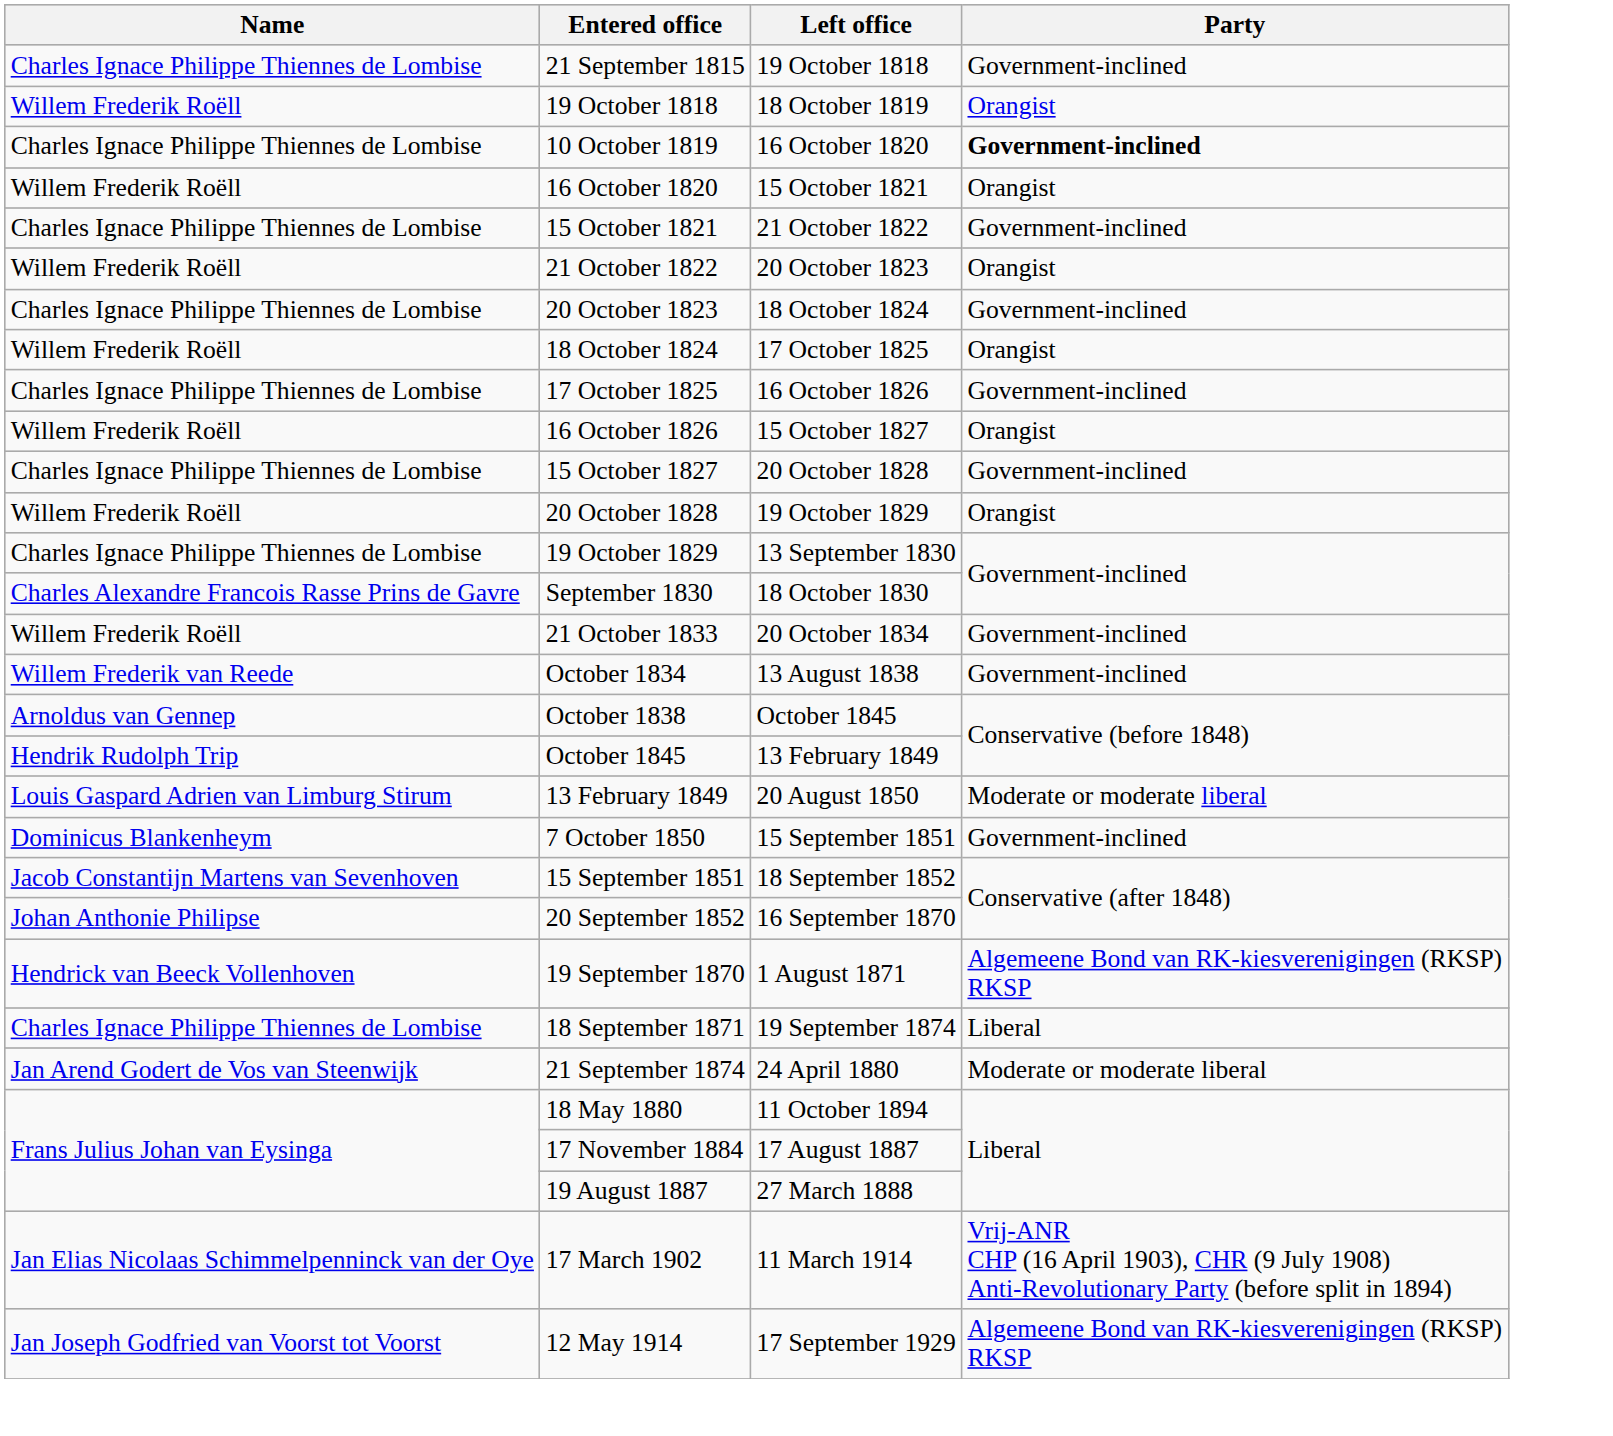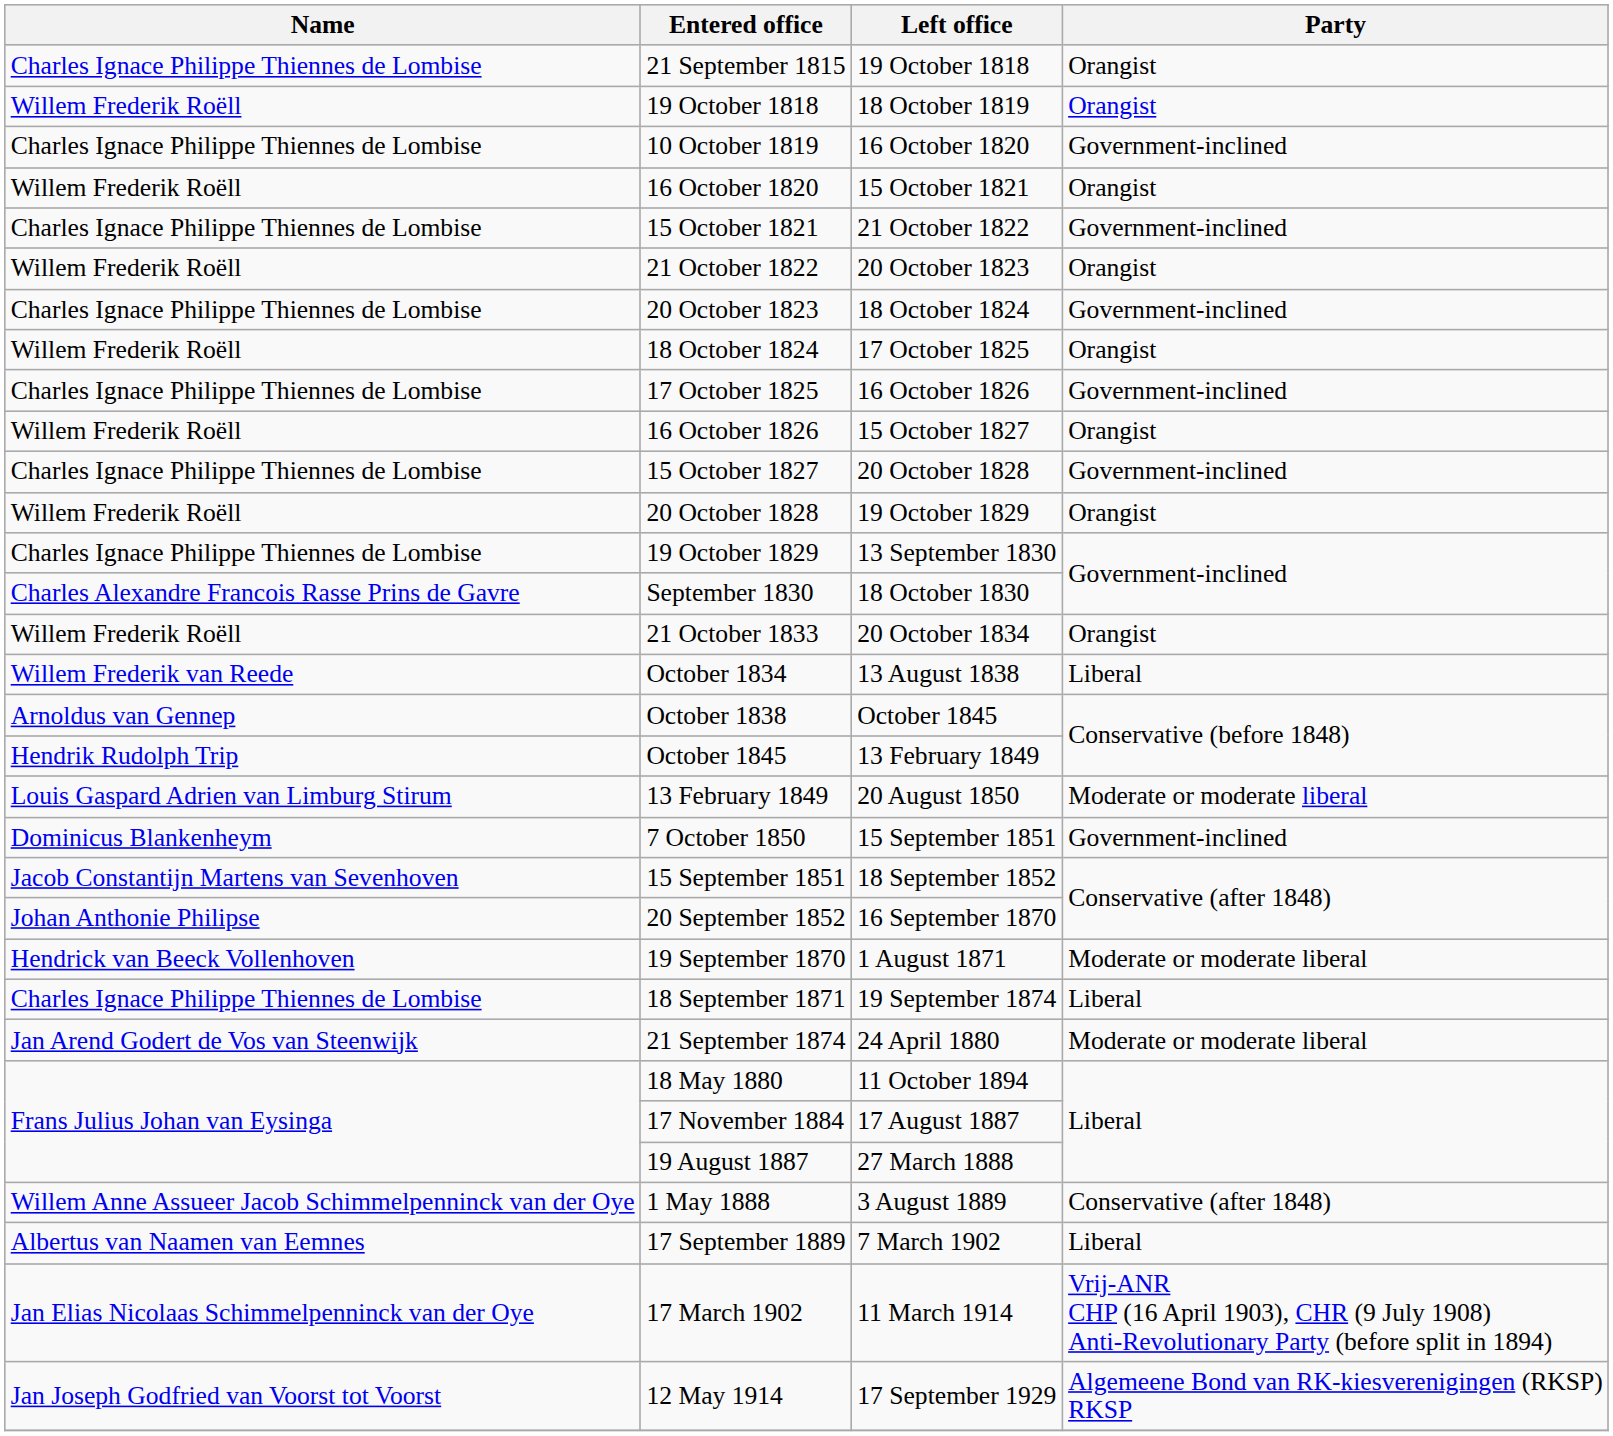21 September 1815 | Party: Government-inclined -> Orangist
10 October 1819 | Party: bold -> normal
21 October 1833 | Party: Government-inclined -> Orangist
October 1834 | Party: Government-inclined -> Liberal
19 September 1870 | Party: Algemeene Bond van RK-kiesverenigingen (RKSP) RKSP -> Moderate or moderate liberal
+ row: Willem Anne Assueer Jacob Schimmelpenninck van der Oye | 1 May 1888 | 3 August 1889 | Conservative (after 1848)
+ row: Albertus van Naamen van Eemnes | 17 September 1889 | 7 March 1902 | Liberal
